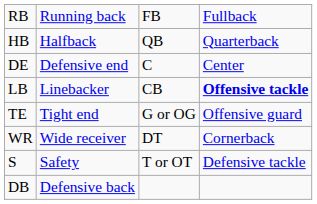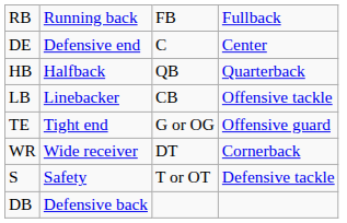rows swapped: HB <-> DE
LB | column 4: bold -> normal
